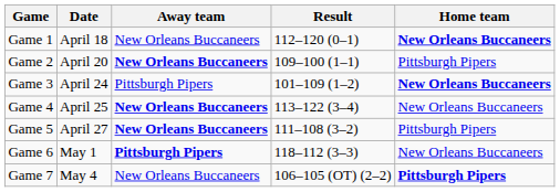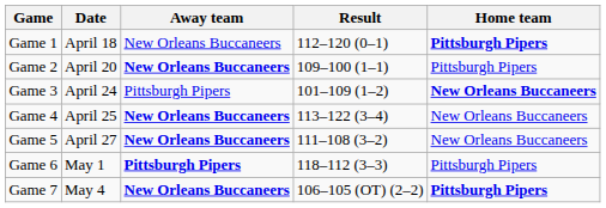Game 1 | Home team: New Orleans Buccaneers -> Pittsburgh Pipers
Game 5 | Home team: Pittsburgh Pipers -> New Orleans Buccaneers
Game 6 | Home team: New Orleans Buccaneers -> Pittsburgh Pipers
Game 7 | Away team: normal -> bold
